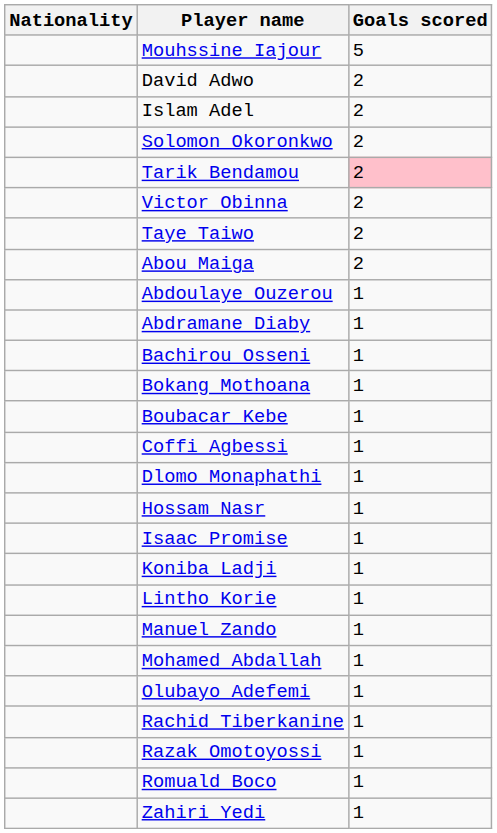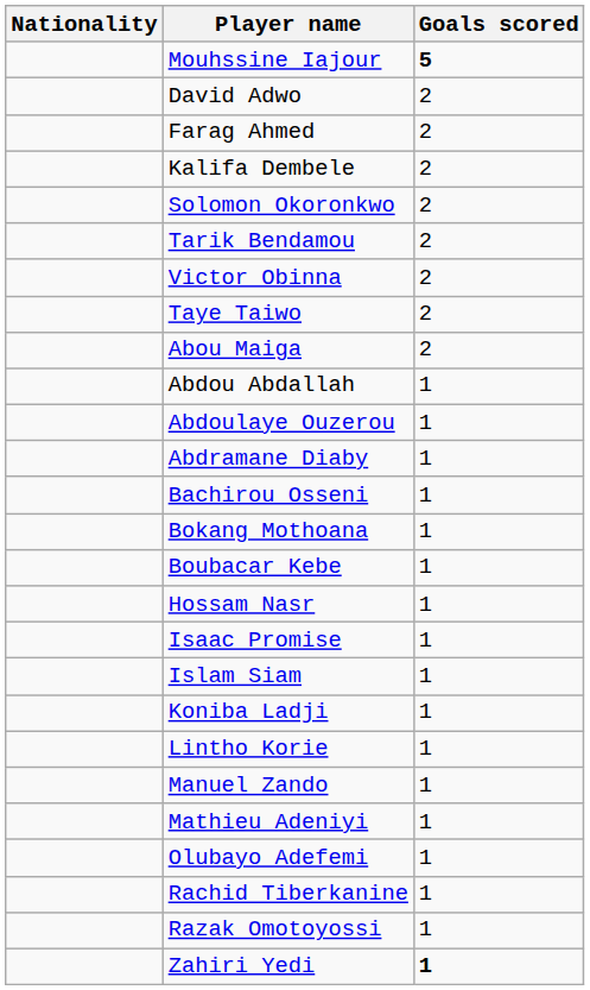Mouhssine Iajour | Goals scored: normal -> bold
+ row: Farag Ahmed | 2
+ row: Kalifa Dembele | 2
- row: Islam Adel | 2
Tarik Bendamou | Goals scored: pink background -> no background
+ row: Abdou Abdallah | 1
- row: Coffi Agbessi | 1
- row: Dlomo Monaphathi | 1
+ row: Islam Siam | 1
+ row: Mathieu Adeniyi | 1
- row: Mohamed Abdallah | 1
- row: Romuald Boco | 1
Zahiri Yedi | Goals scored: normal -> bold
